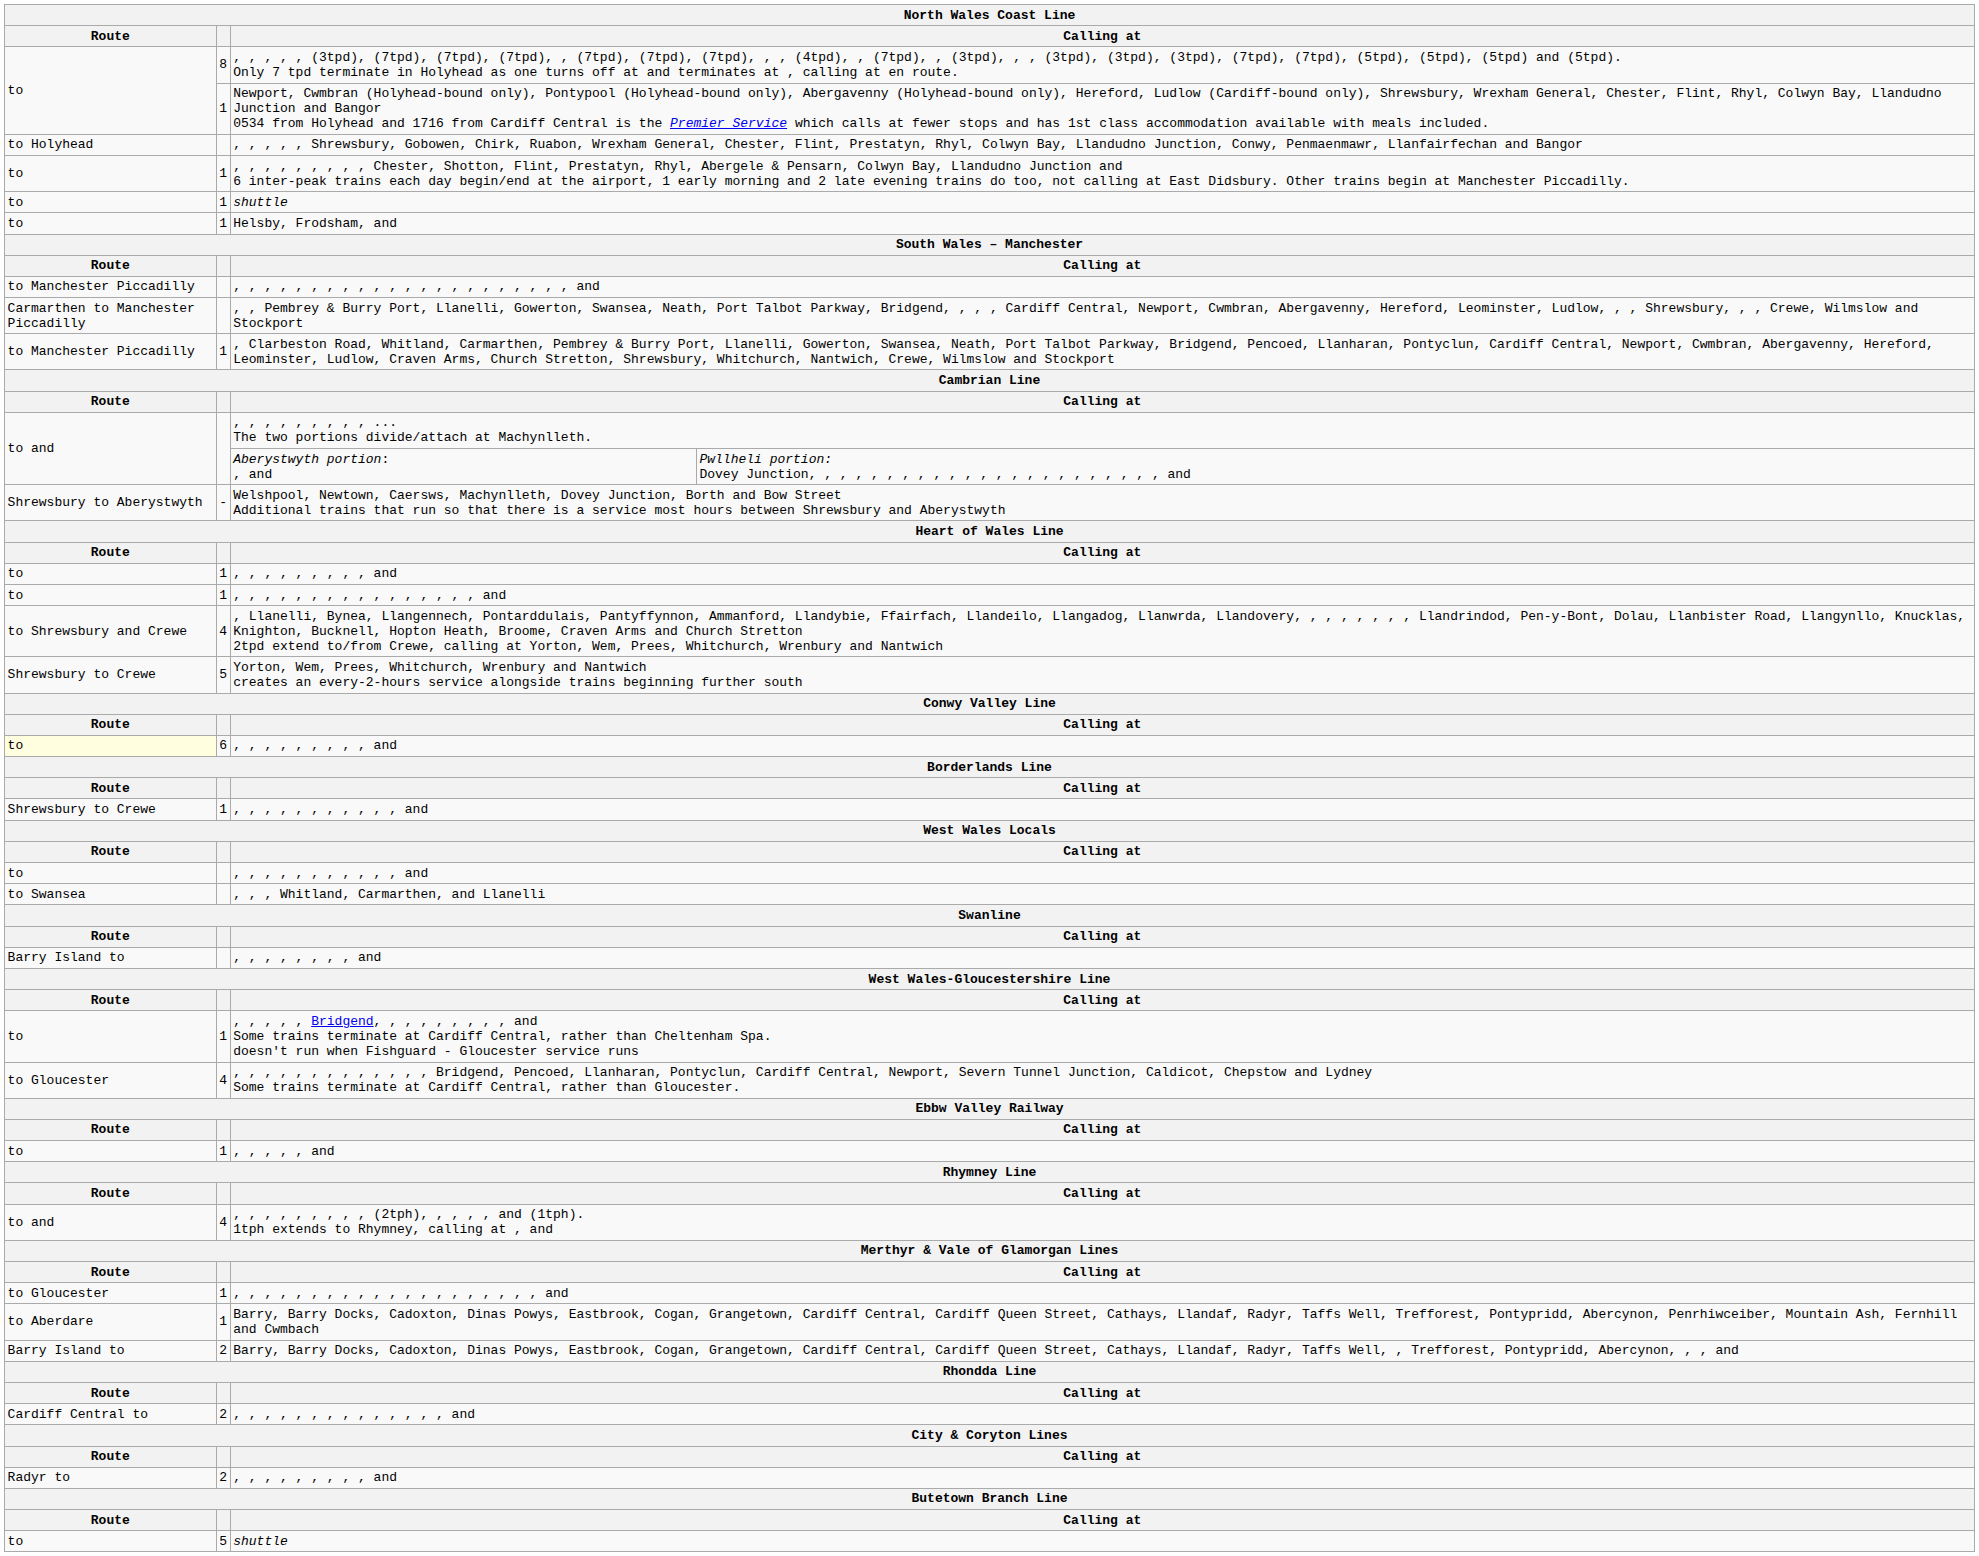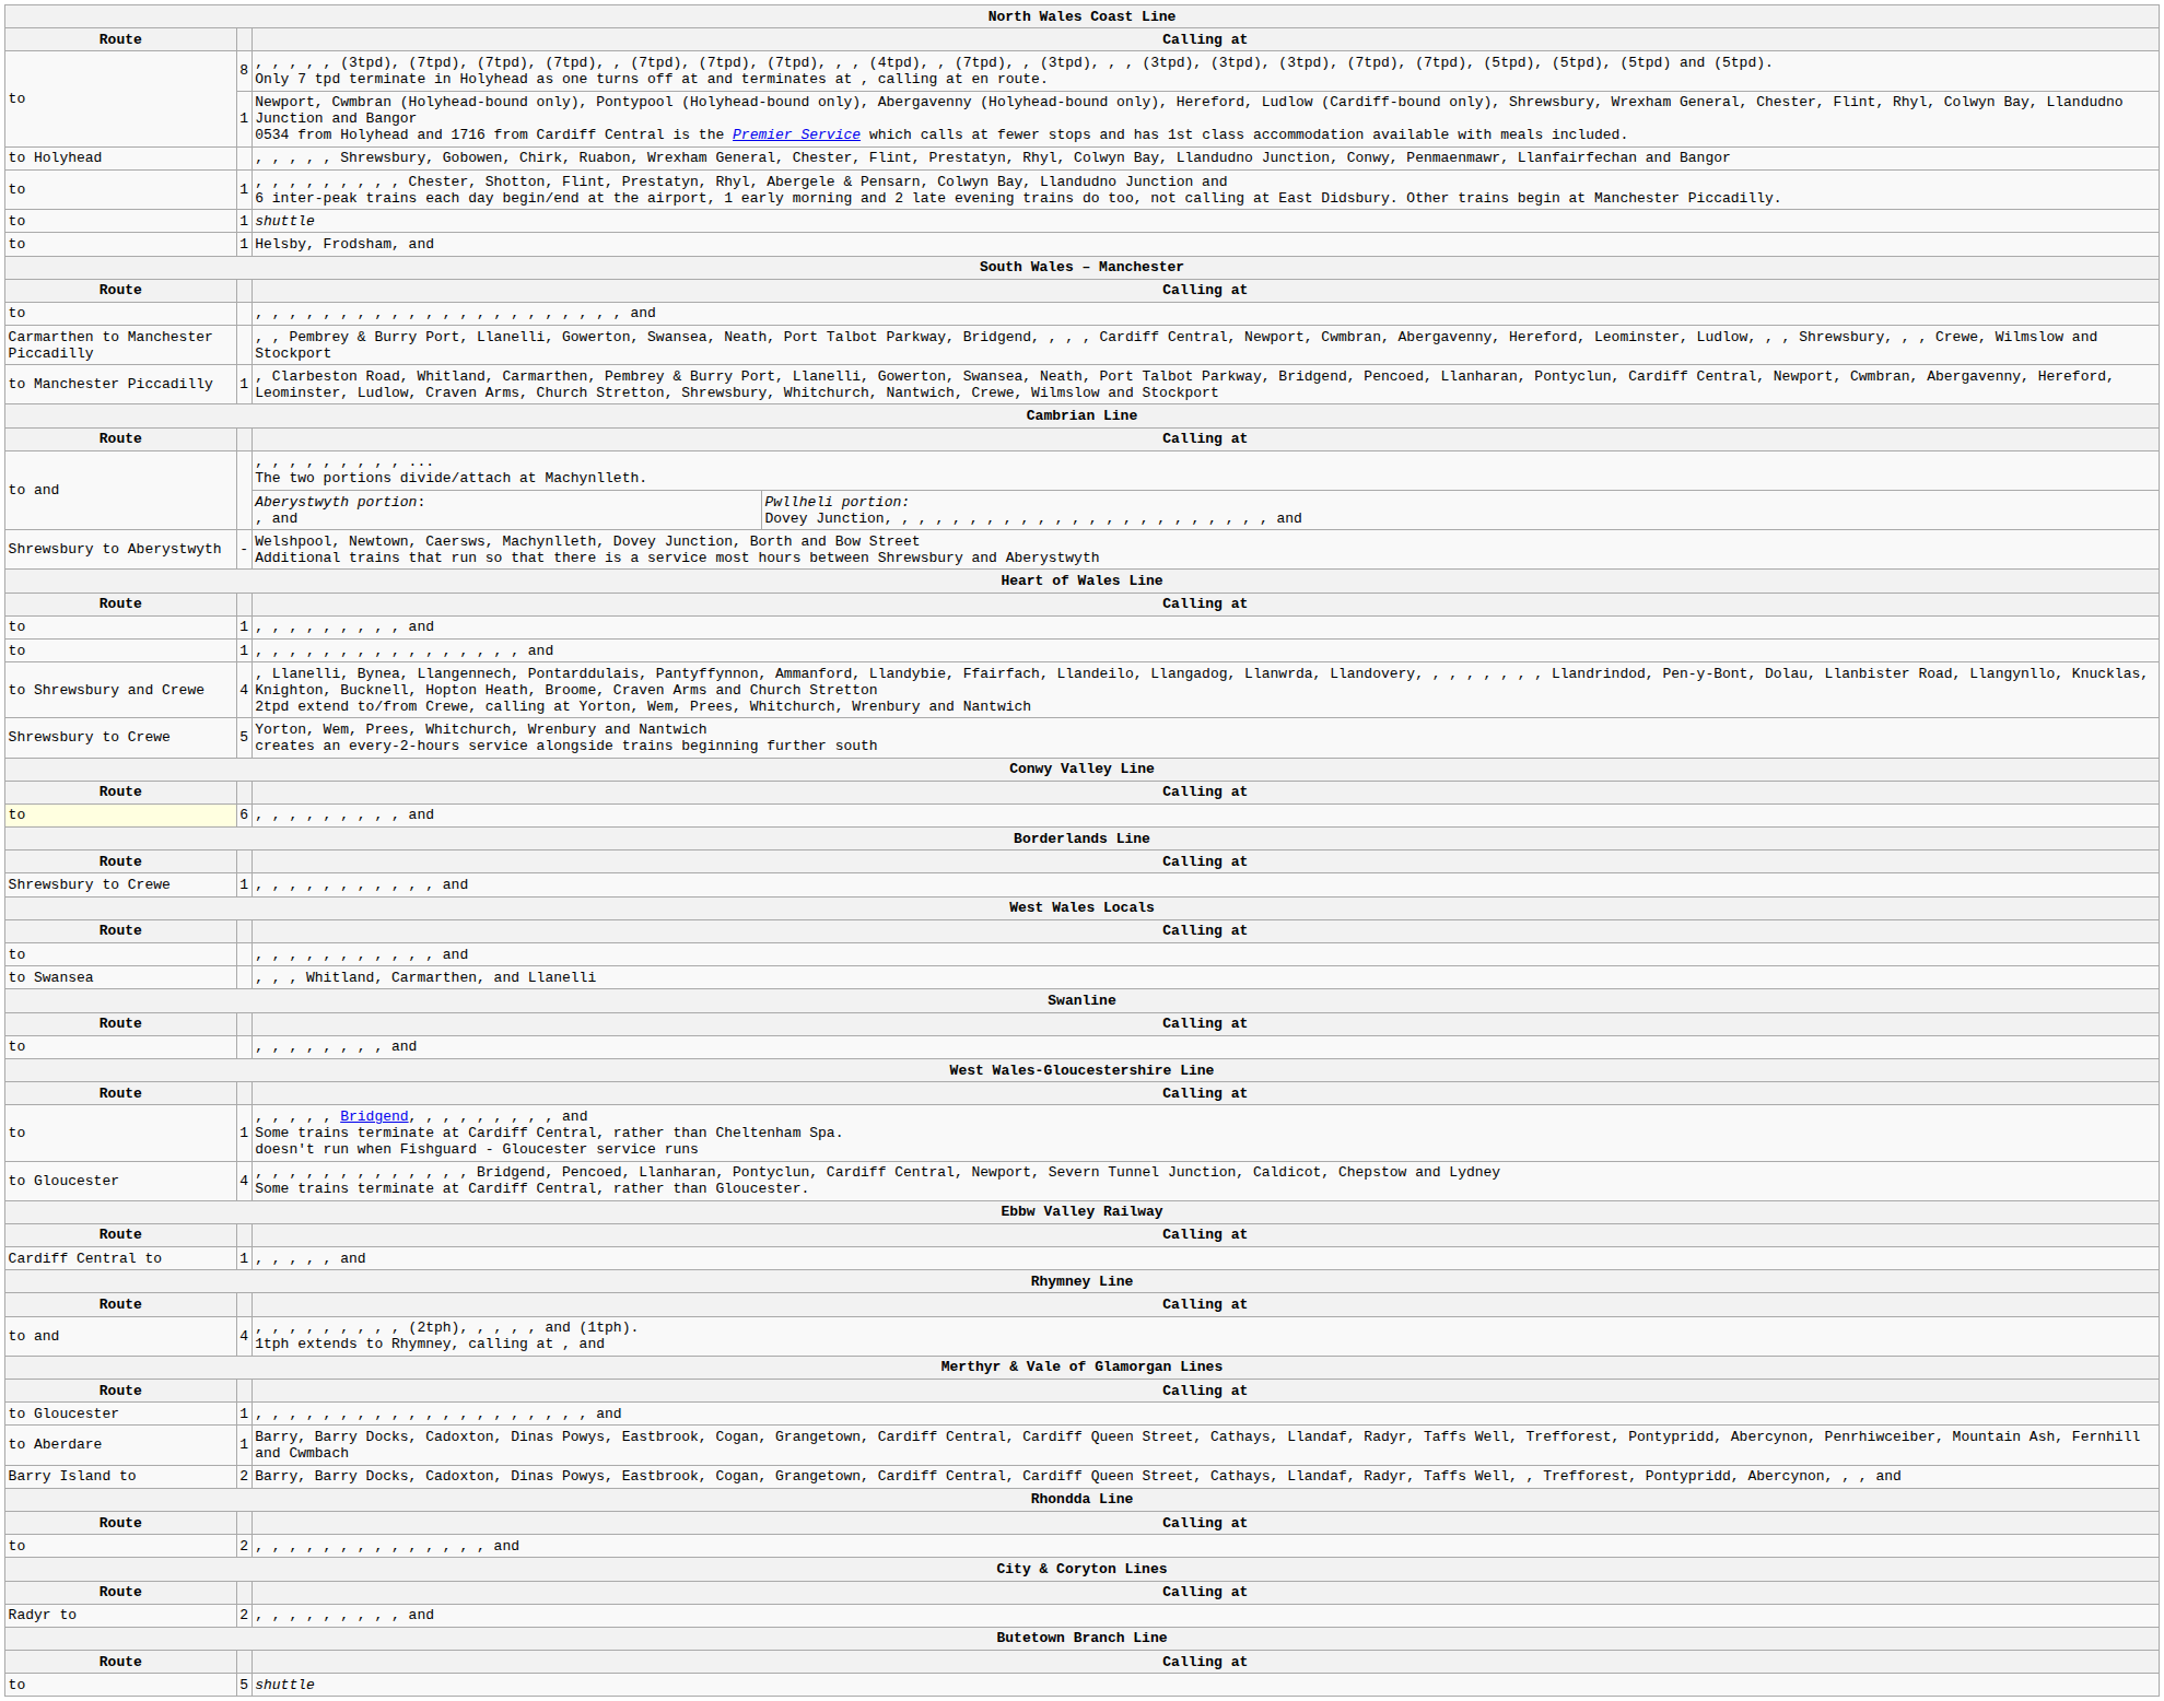, , , , , , , , , , , , , , , , , , , , , , and | Route: to Manchester Piccadilly -> to
, , , , , , , , and | Route: Barry Island to -> to
, , , , , and | Route: to -> Cardiff Central to
, , , , , , , , , , , , , , and | Route: Cardiff Central to -> to
